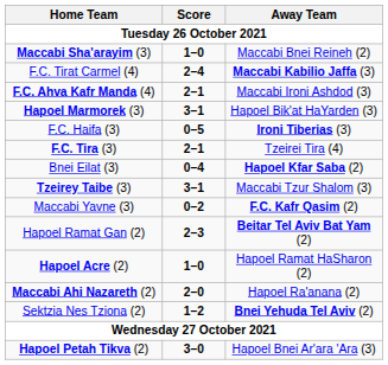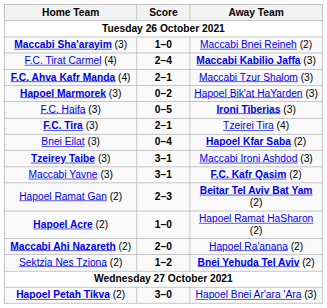F.C. Ahva Kafr Manda (4) | Away Team: Maccabi Ironi Ashdod (3) -> Maccabi Tzur Shalom (3)
Hapoel Marmorek (3) | Score: 3–1 -> 0–2
Tzeirey Taibe (3) | Away Team: Maccabi Tzur Shalom (3) -> Maccabi Ironi Ashdod (3)
Maccabi Yavne (3) | Score: 0–2 -> 3–1
